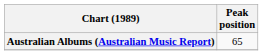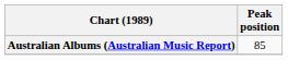Australian Albums (Australian Music Report) | Peak position: 65 -> 85
